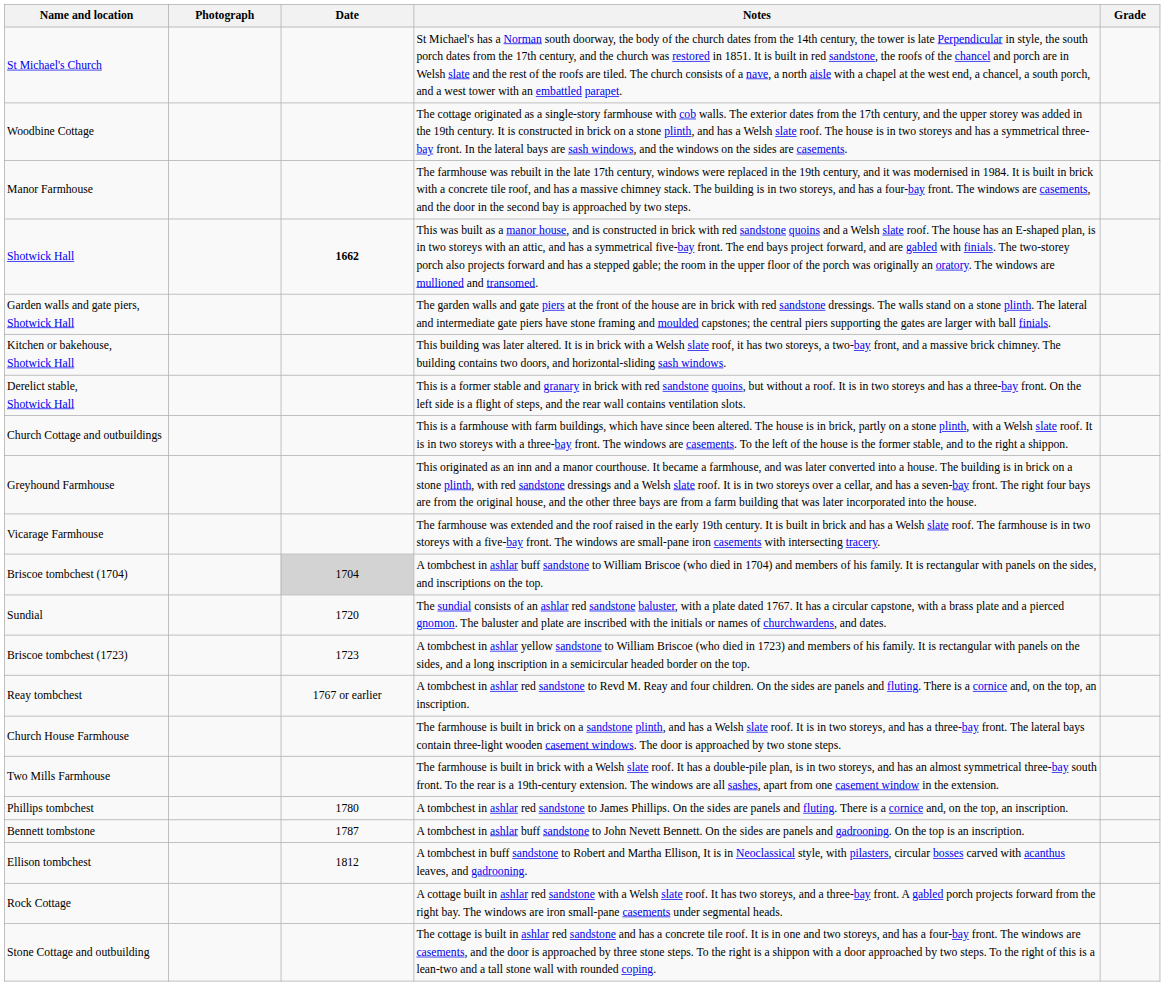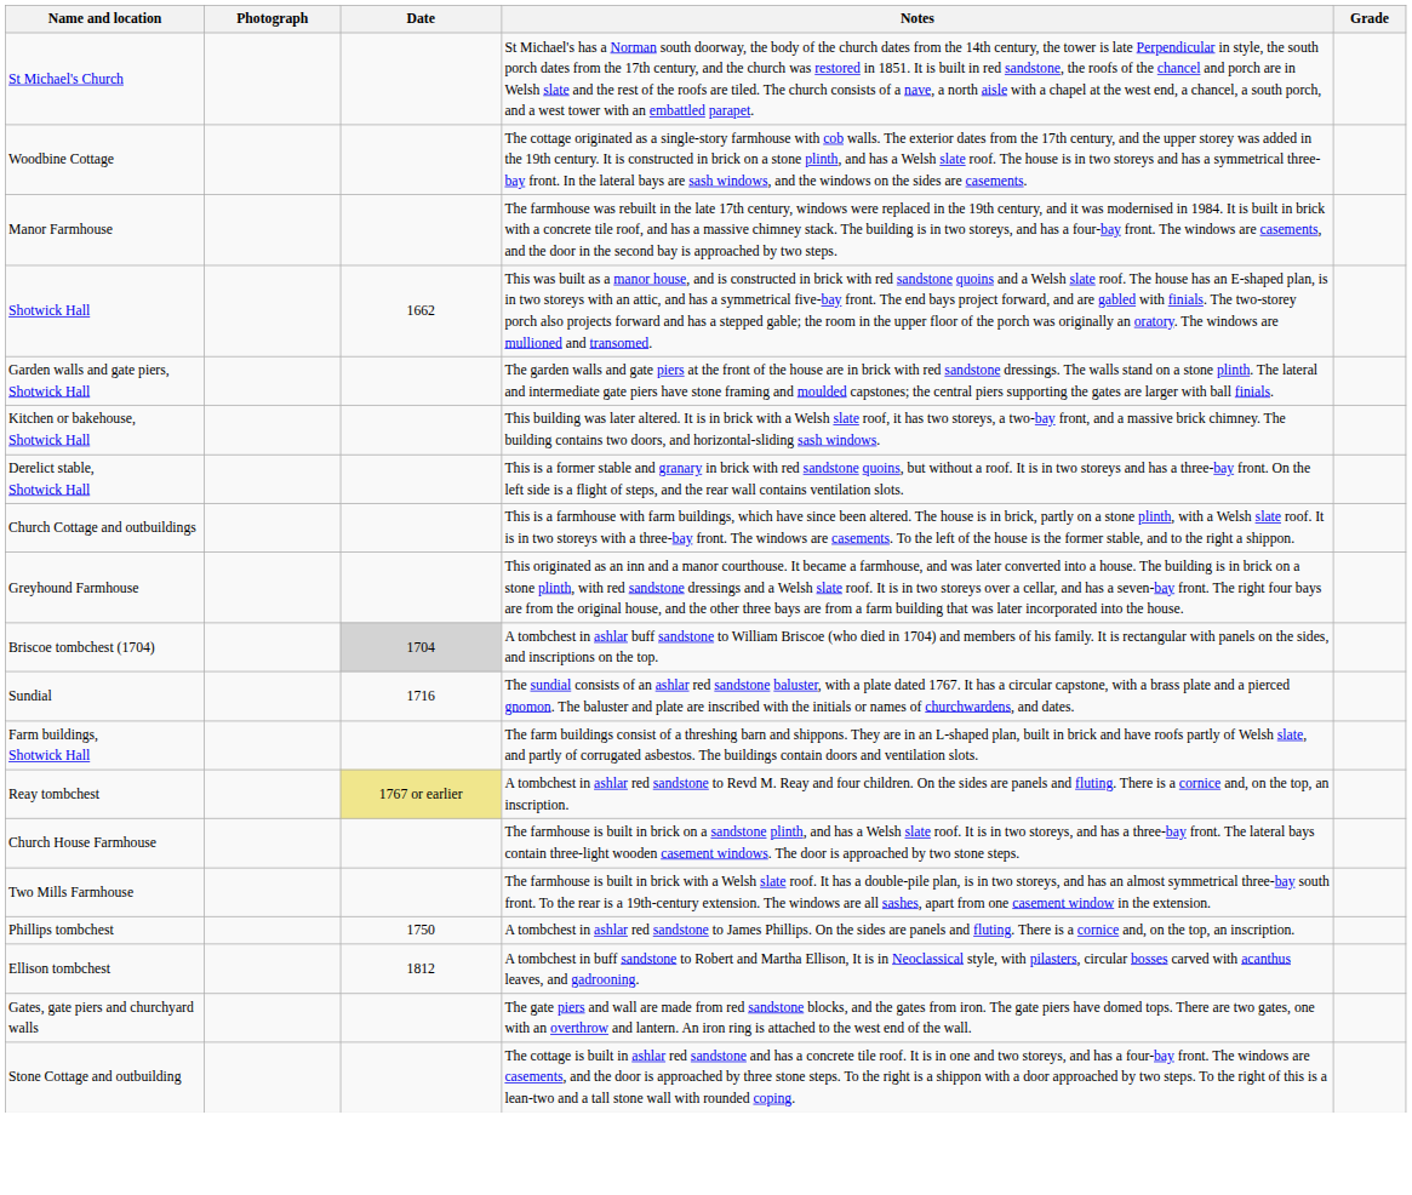Shotwick Hall | Date: bold -> normal
- row: Vicarage Farmhouse | The farmhouse was extended and the roof raised in the early 19th century. It is built in brick and has a Welsh slate roof. The farmhouse is in two storeys with a five-bay front. The windows are small-pane iron casements with intersecting tracery.
Sundial | Date: 1720 -> 1716
- row: Briscoe tombchest (1723) | 1723 | A tombchest in ashlar yellow sandstone to William Briscoe (who died in 1723) and members of his family. It is rectangular with panels on the sides, and a long inscription in a semicircular headed border on the top.
+ row: Farm buildings, Shotwick Hall | The farm buildings consist of a threshing barn and shippons. They are in an L-shaped plan, built in brick and have roofs partly of Welsh slate, and partly of corrugated asbestos. The buildings contain doors and ventilation slots.
Reay tombchest | Date: no background -> khaki background
Phillips tombchest | Date: 1780 -> 1750
- row: Bennett tombstone | 1787 | A tombchest in ashlar buff sandstone to John Nevett Bennett. On the sides are panels and gadrooning. On the top is an inscription.
- row: Rock Cottage | A cottage built in ashlar red sandstone with a Welsh slate roof. It has two storeys, and a three-bay front. A gabled porch projects forward from the right bay. The windows are iron small-pane casements under segmental heads.
+ row: Gates, gate piers and churchyard walls | The gate piers and wall are made from red sandstone blocks, and the gates from iron. The gate piers have domed tops. There are two gates, one with an overthrow and lantern. An iron ring is attached to the west end of the wall.
